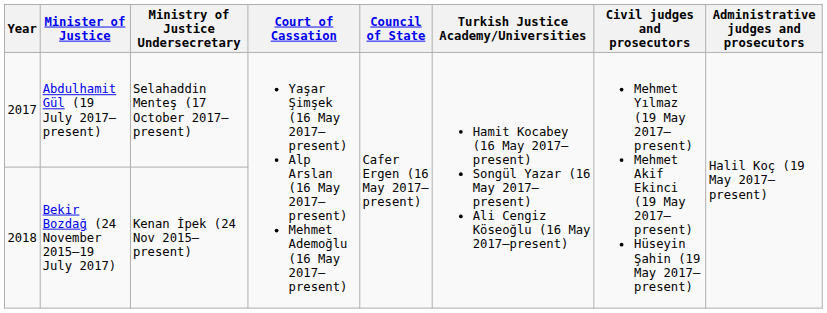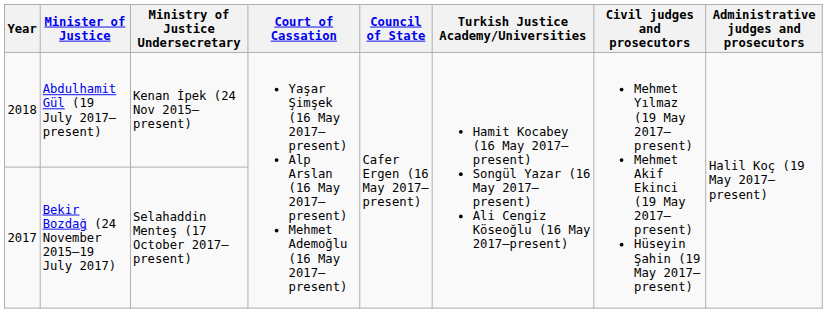Abdulhamit Gül (19 July 2017–present) | Year: 2017 -> 2018
Abdulhamit Gül (19 July 2017–present) | Ministry of Justice Undersecretary: Selahaddin Menteş (17 October 2017–present) -> Kenan İpek (24 Nov 2015–present)
Bekir Bozdağ (24 November 2015–19 July 2017) | Year: 2018 -> 2017
Bekir Bozdağ (24 November 2015–19 July 2017) | Ministry of Justice Undersecretary: Kenan İpek (24 Nov 2015–present) -> Selahaddin Menteş (17 October 2017–present)
